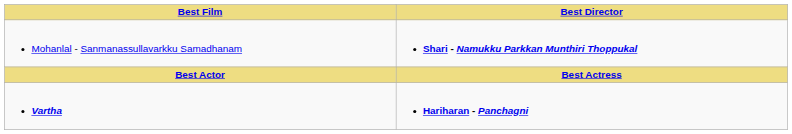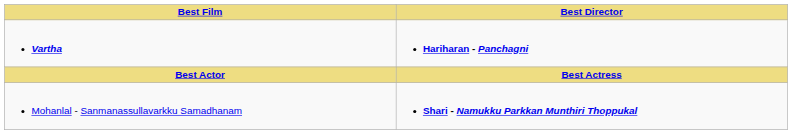rows swapped: Vartha <-> Mohanlal - Sanmanassullavarkku Samadhanam
